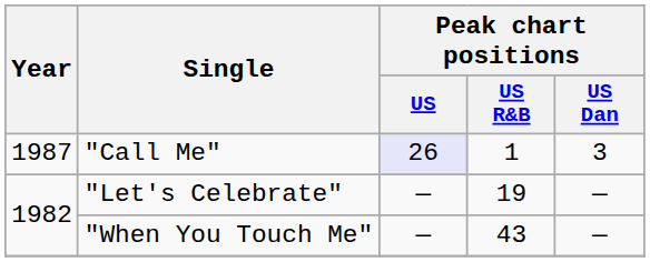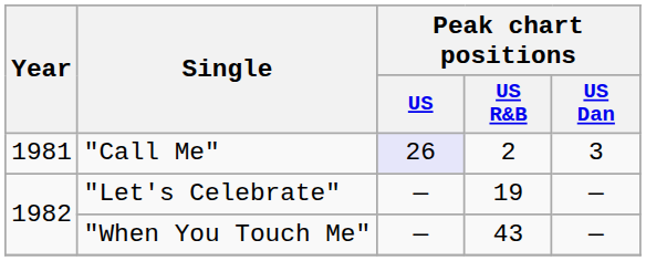"Call Me" | Year: 1987 -> 1981
"Call Me" | Peak chart positions / US R&B: 1 -> 2
